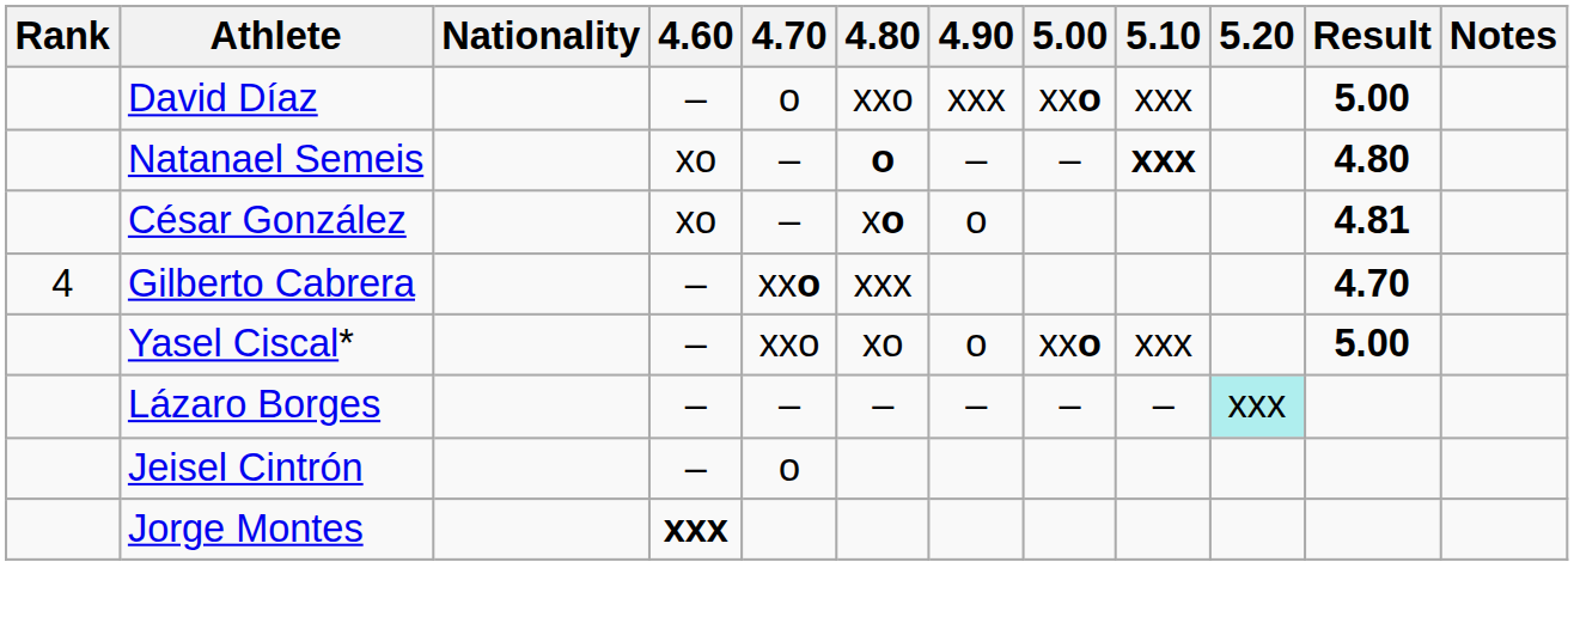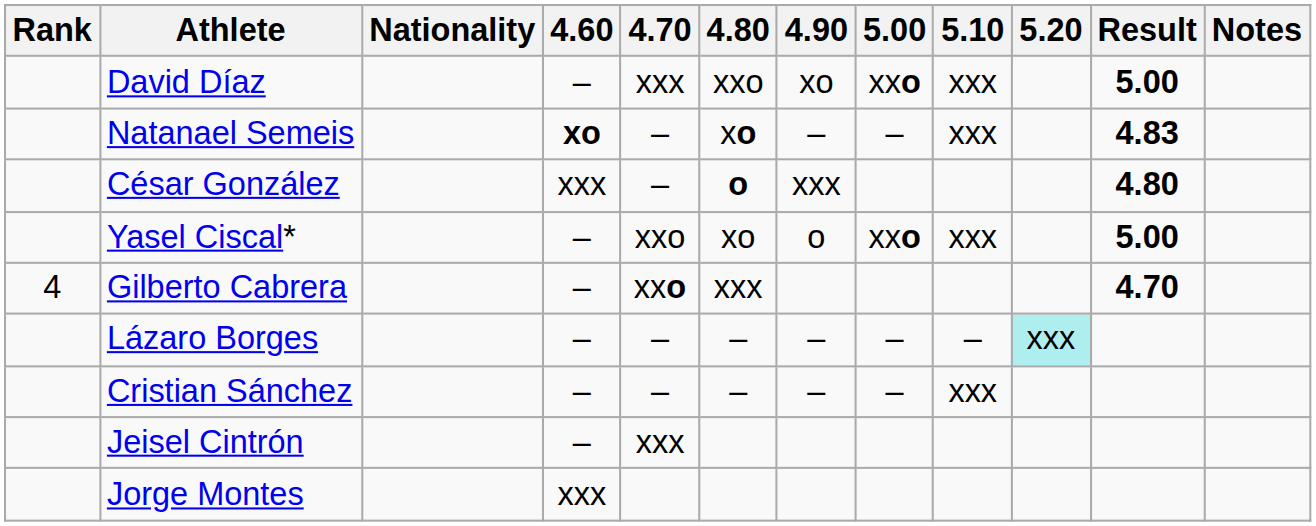David Díaz | 4.70: o -> xxx
David Díaz | 4.90: xxx -> xo
Natanael Semeis | 4.60: normal -> bold
Natanael Semeis | 4.80: o -> xo
Natanael Semeis | 5.10: bold -> normal
Natanael Semeis | Result: 4.80 -> 4.83
César González | 4.60: xo -> xxx
César González | 4.80: xo -> o
César González | 4.90: o -> xxx
César González | Result: 4.81 -> 4.80
rows swapped: Gilberto Cabrera <-> Yasel Ciscal*
+ row: Cristian Sánchez | – | – | – | – | – | xxx
Jeisel Cintrón | 4.70: o -> xxx
Jorge Montes | 4.60: bold -> normal
